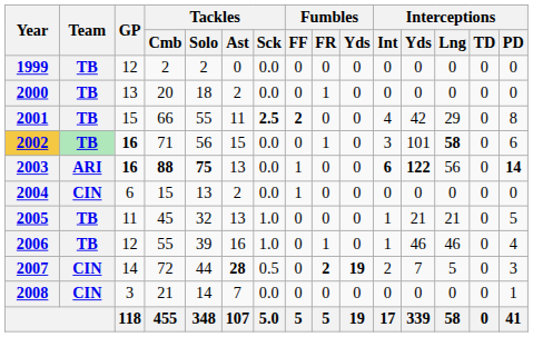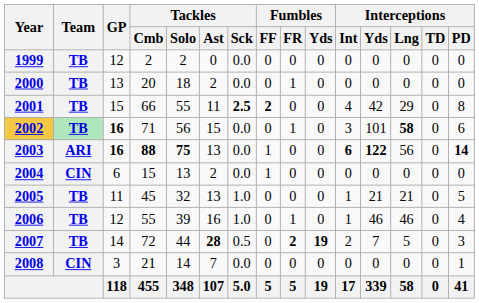2007 | Team: CIN -> TB
